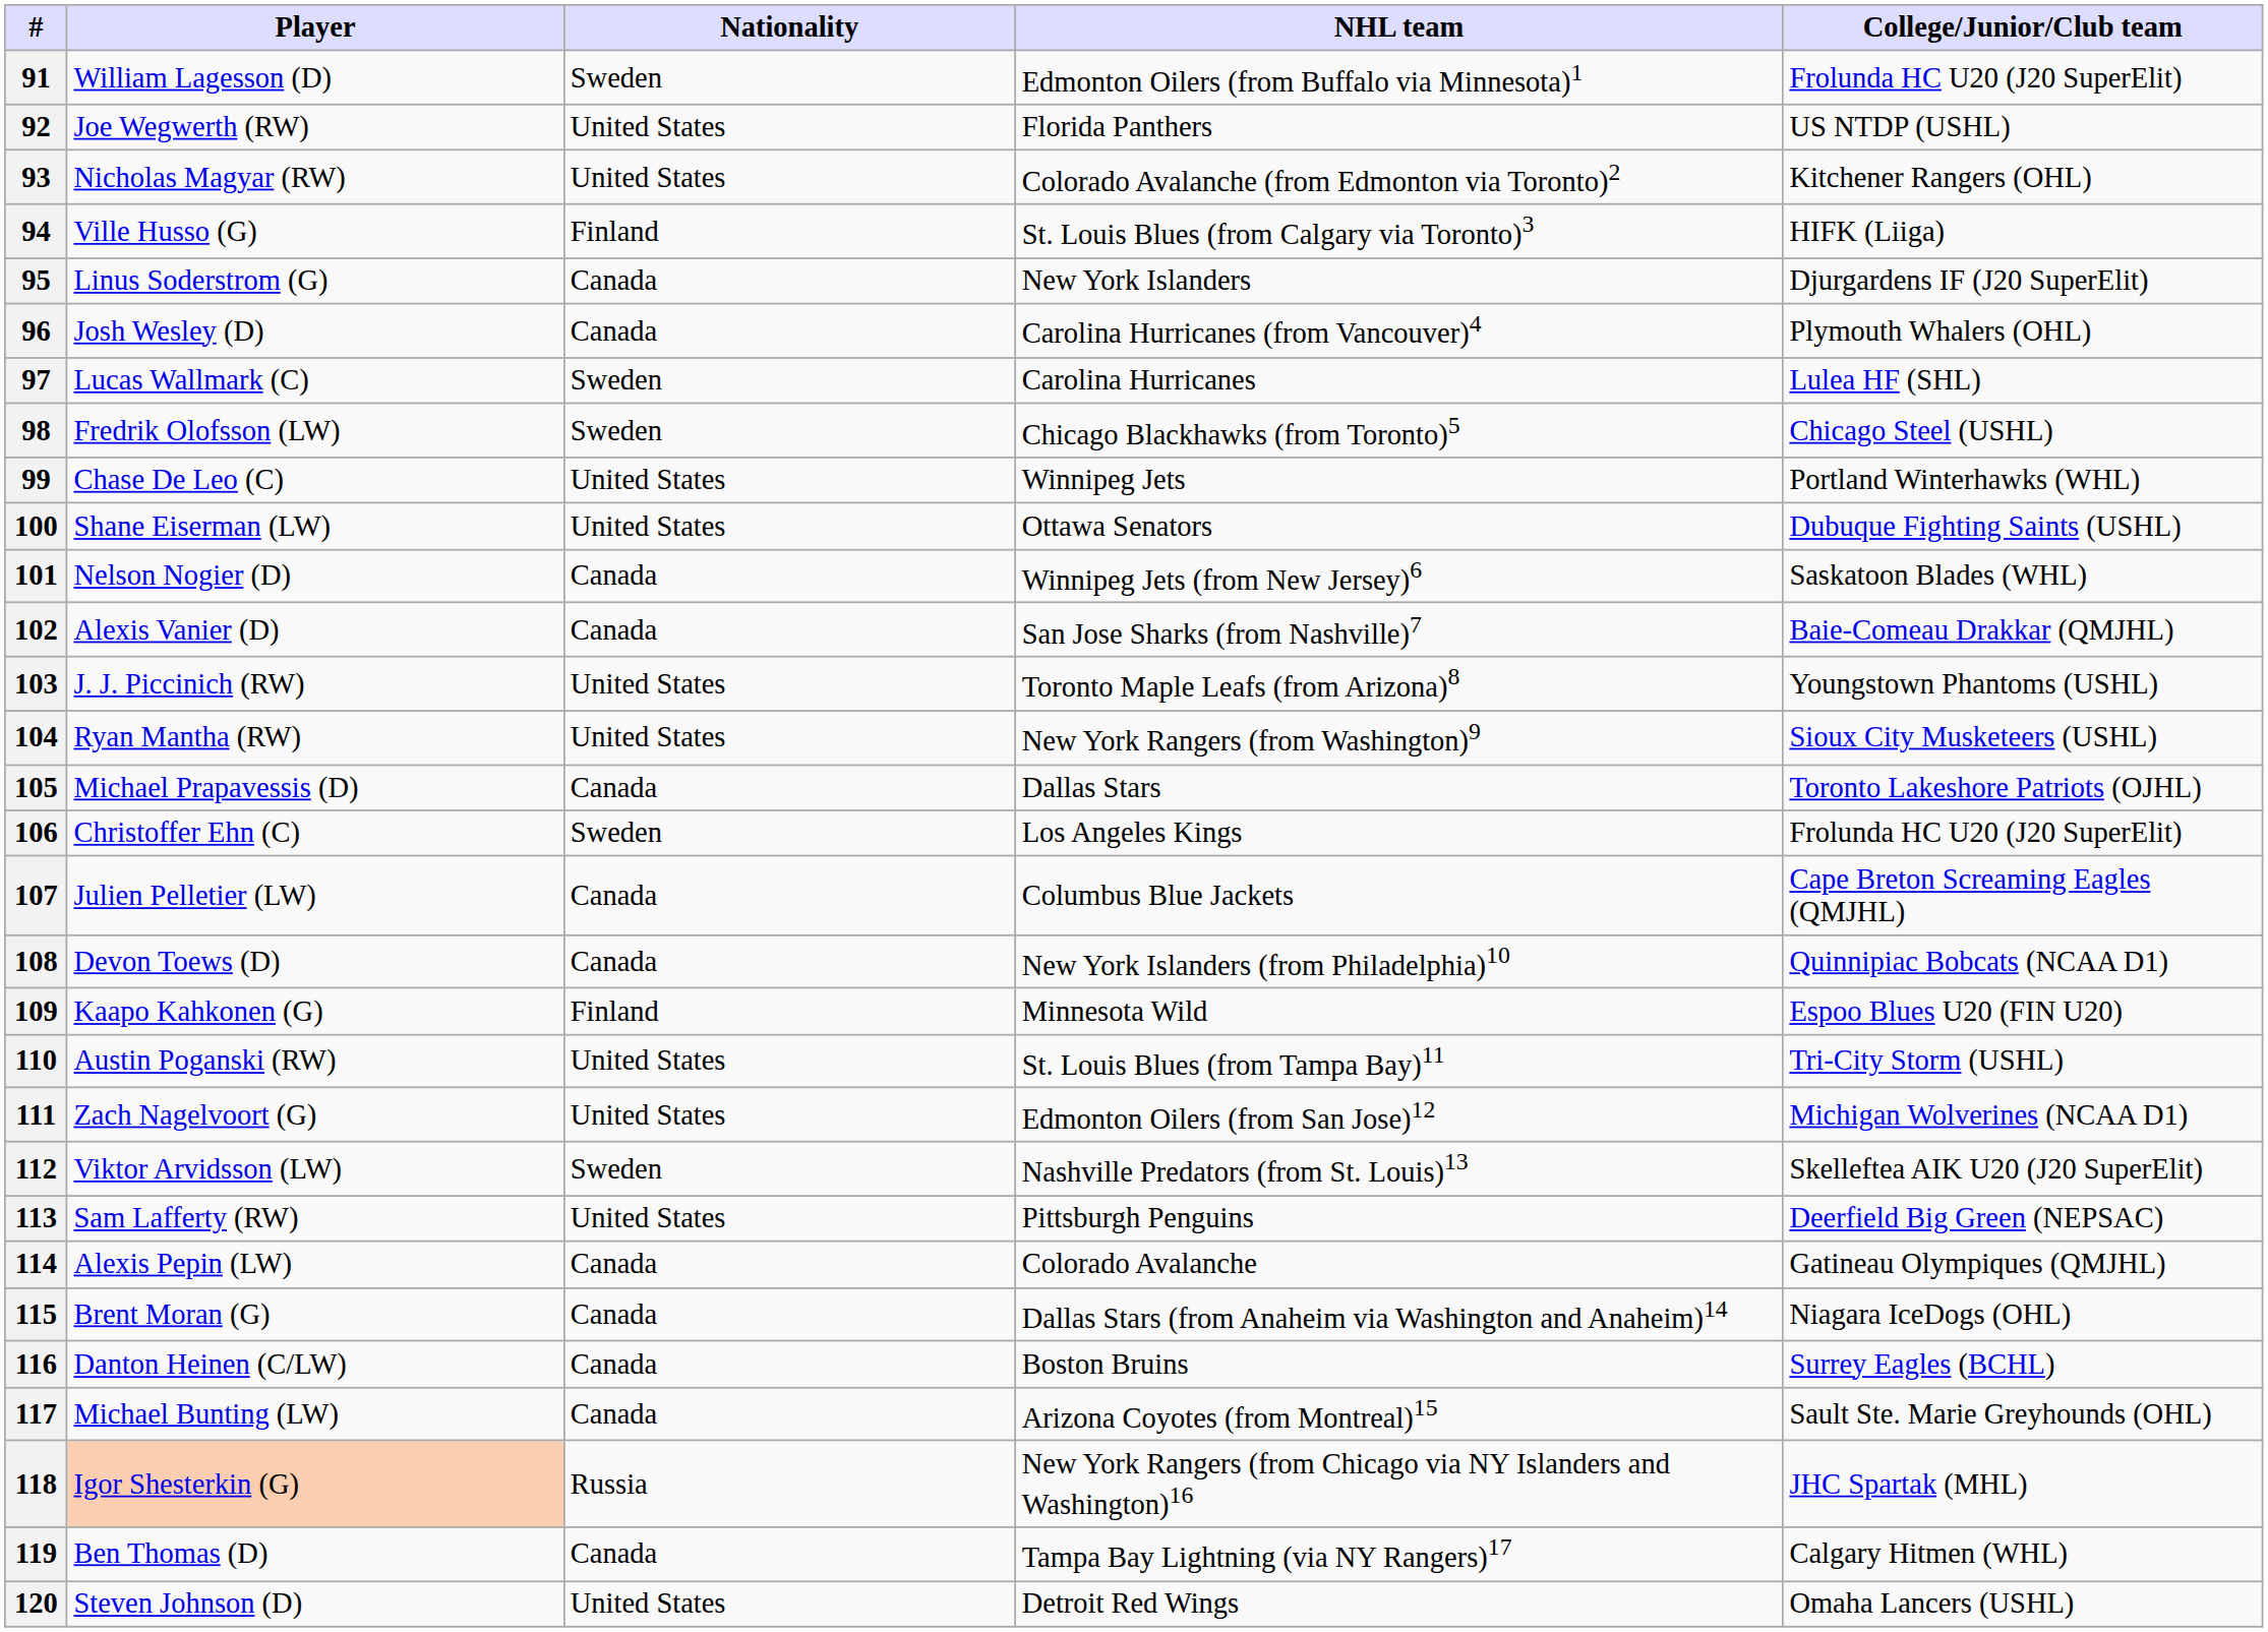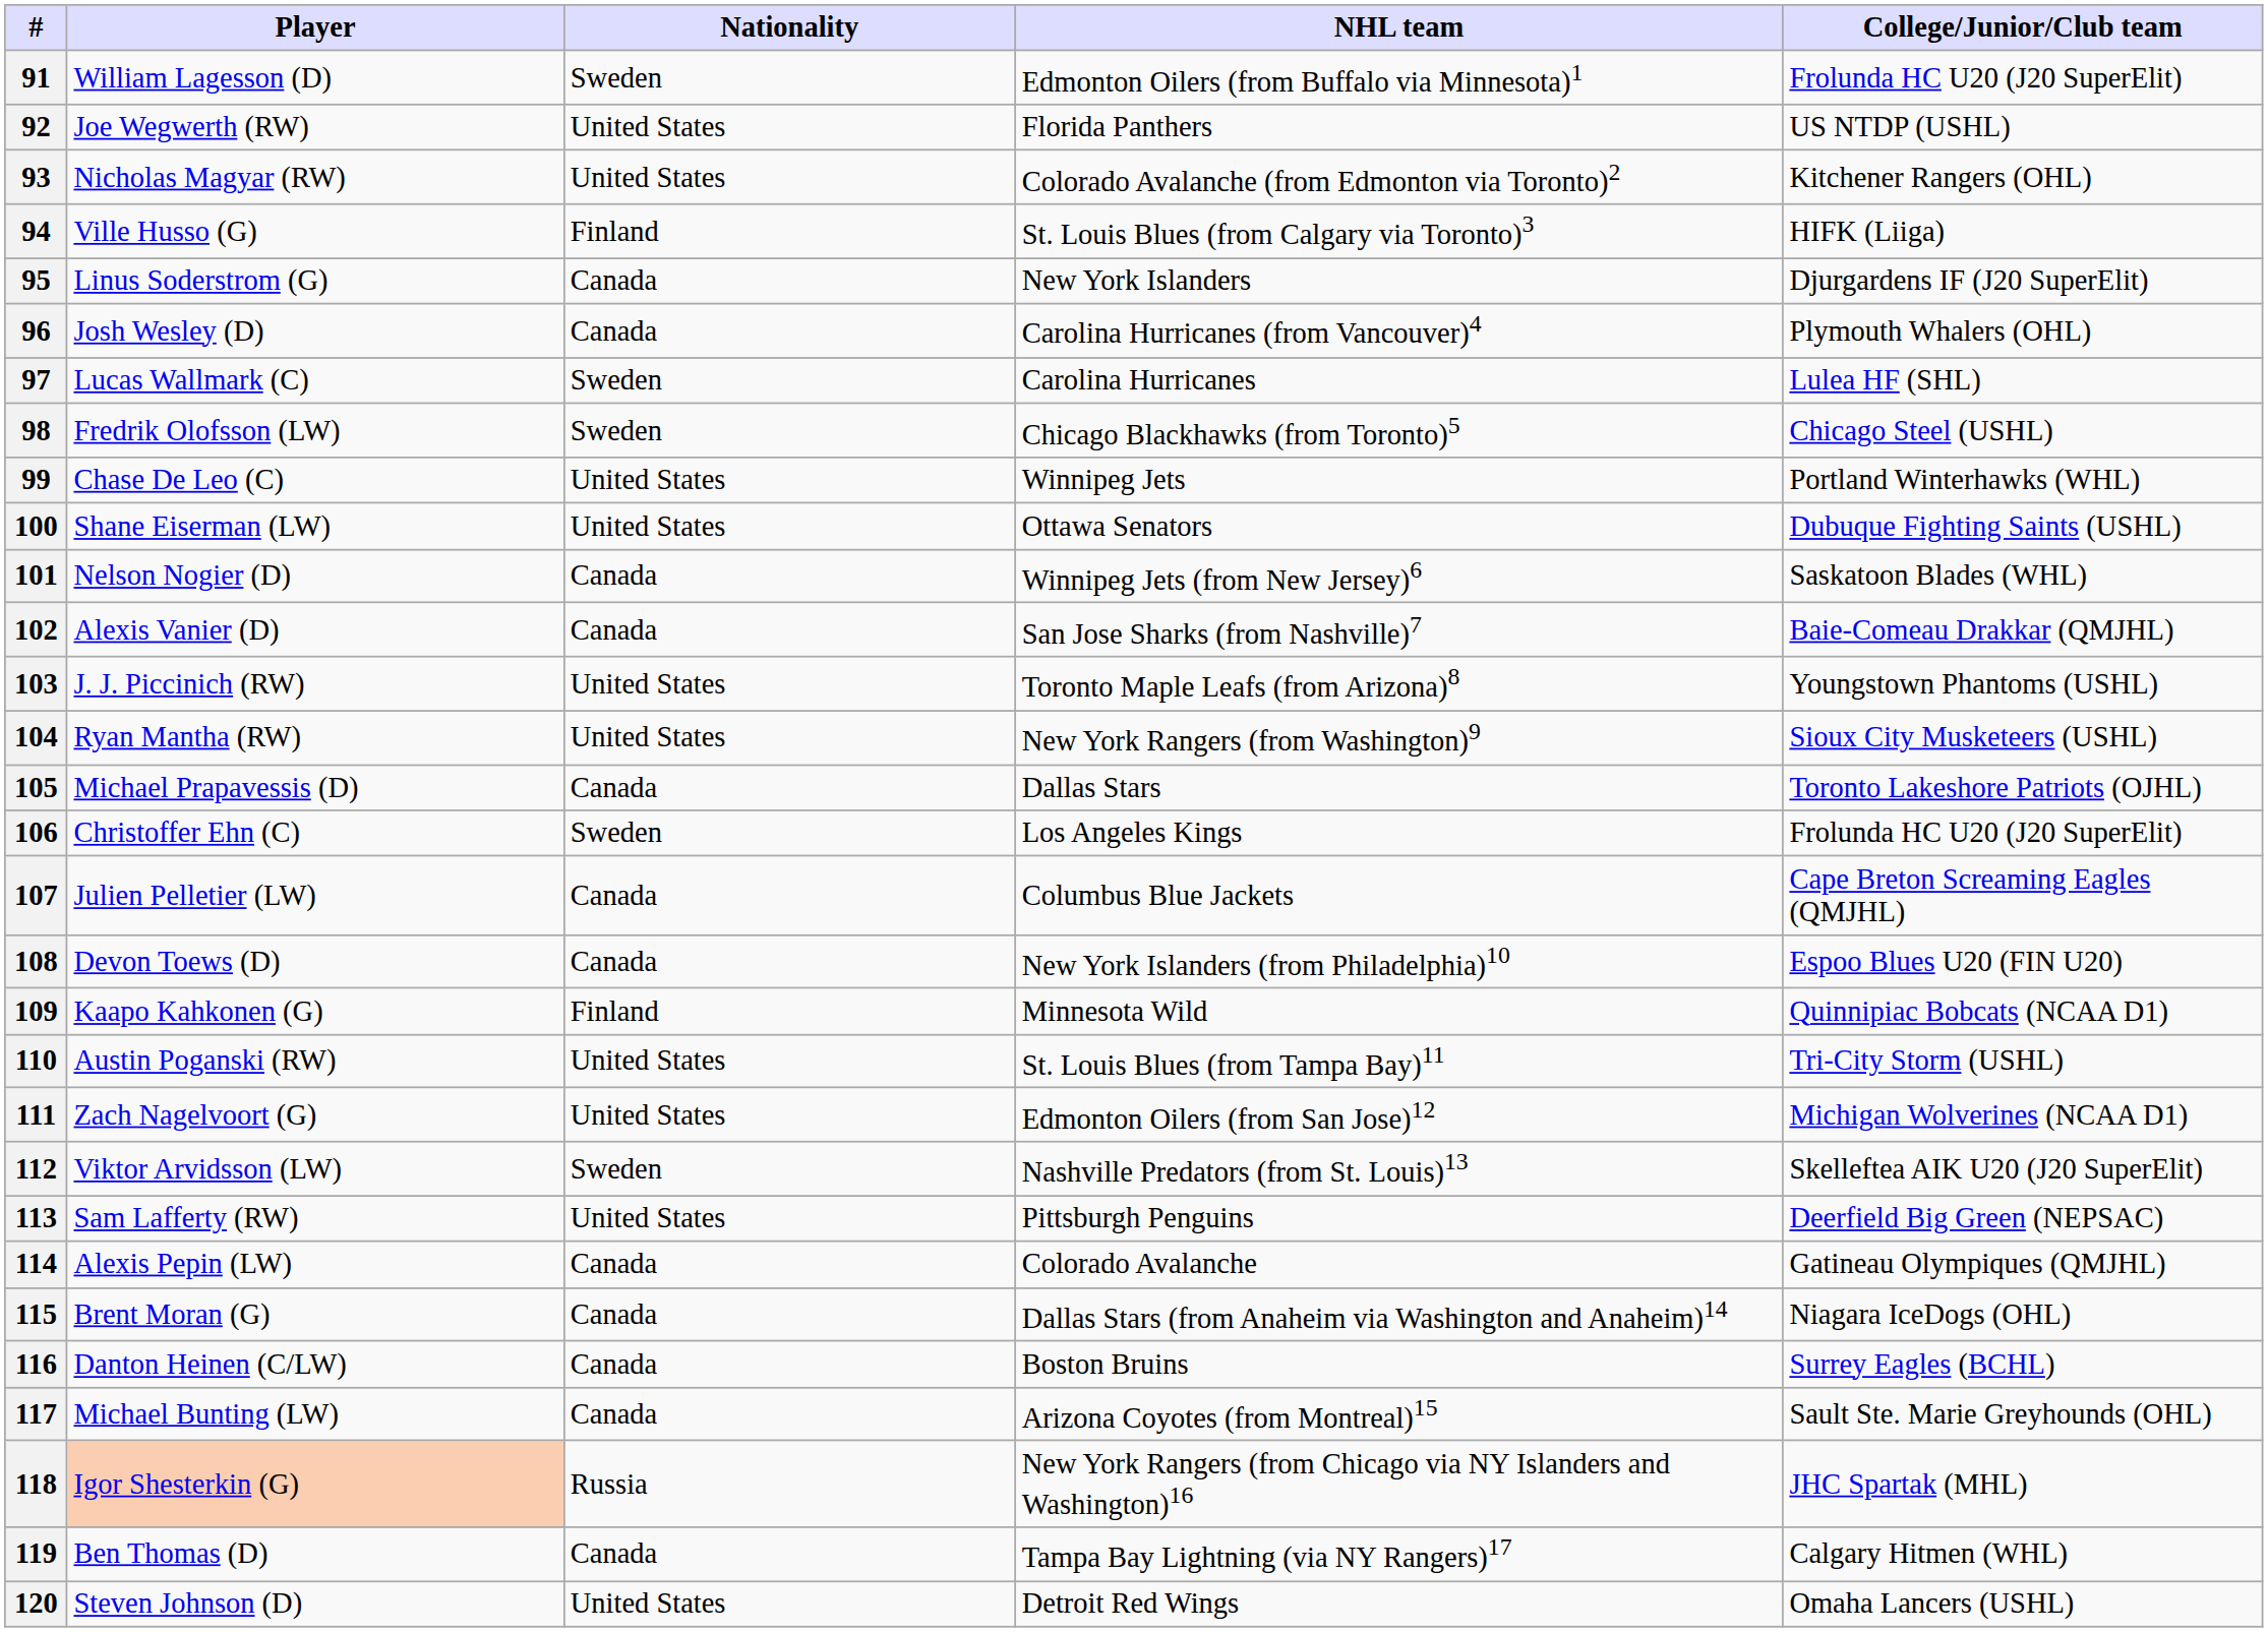108 | College/Junior/Club team: Quinnipiac Bobcats (NCAA D1) -> Espoo Blues U20 (FIN U20)
109 | College/Junior/Club team: Espoo Blues U20 (FIN U20) -> Quinnipiac Bobcats (NCAA D1)
